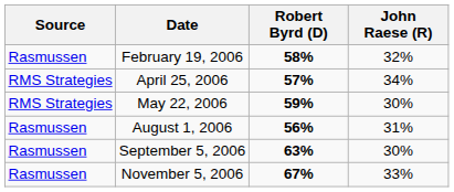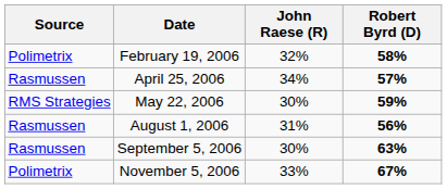columns swapped: Robert Byrd (D) <-> John Raese (R)
February 19, 2006 | Source: Rasmussen -> Polimetrix
April 25, 2006 | Source: RMS Strategies -> Rasmussen
November 5, 2006 | Source: Rasmussen -> Polimetrix
